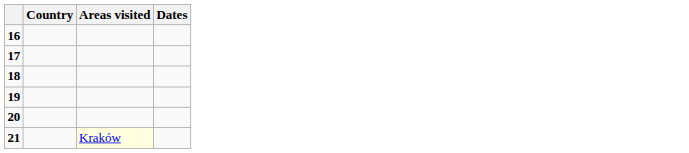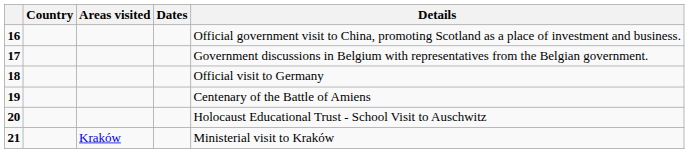+ column: Details | Official government visit to China, promoting Scotland as a place of investment and business. | Government discussions in Belgium with representatives from the Belgian government. | Official visit to Germany | Centenary of the Battle of Amiens | Holocaust Educational Trust - School Visit to Auschwitz | Ministerial visit to Kraków
21 | Areas visited: lightyellow background -> no background
